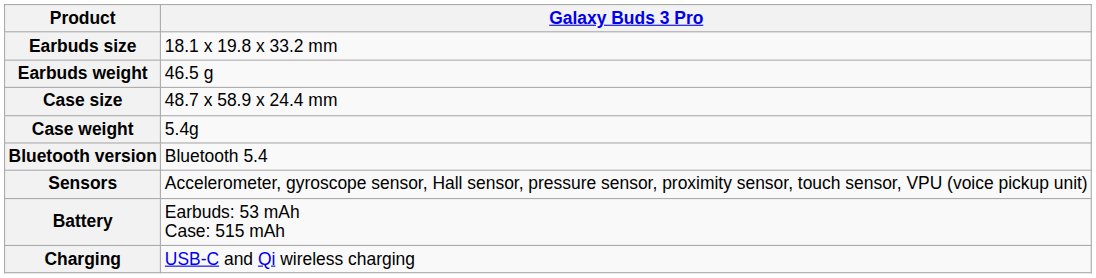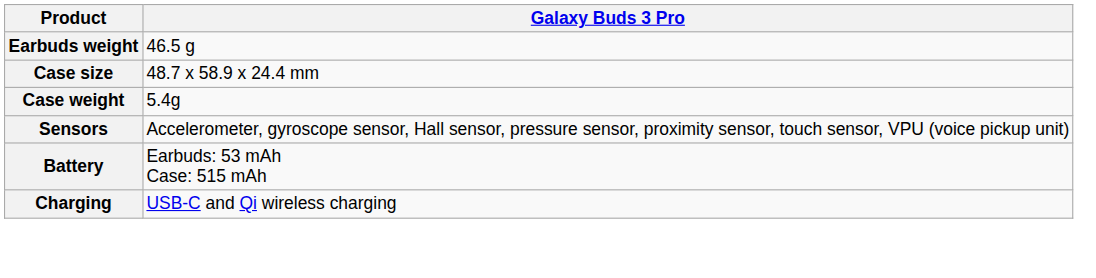- row: Earbuds size | 18.1 x 19.8 x 33.2 mm
- row: Bluetooth version | Bluetooth 5.4
